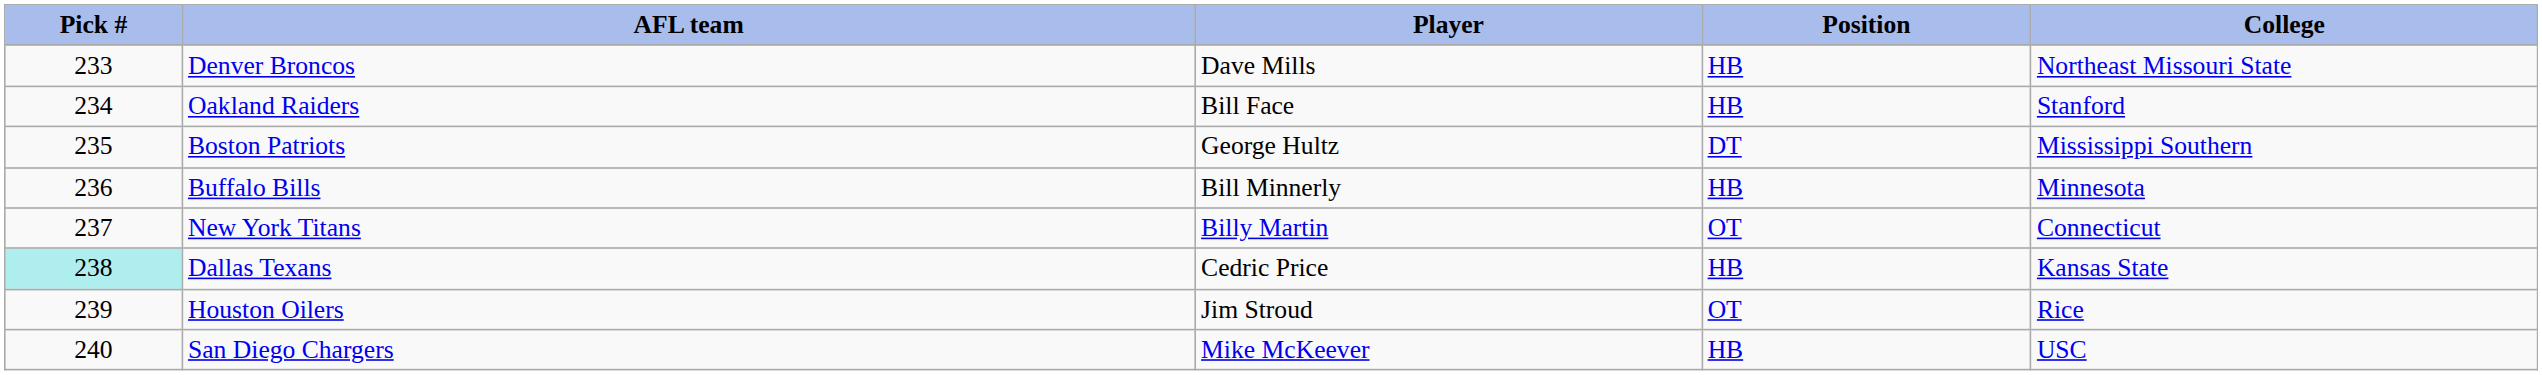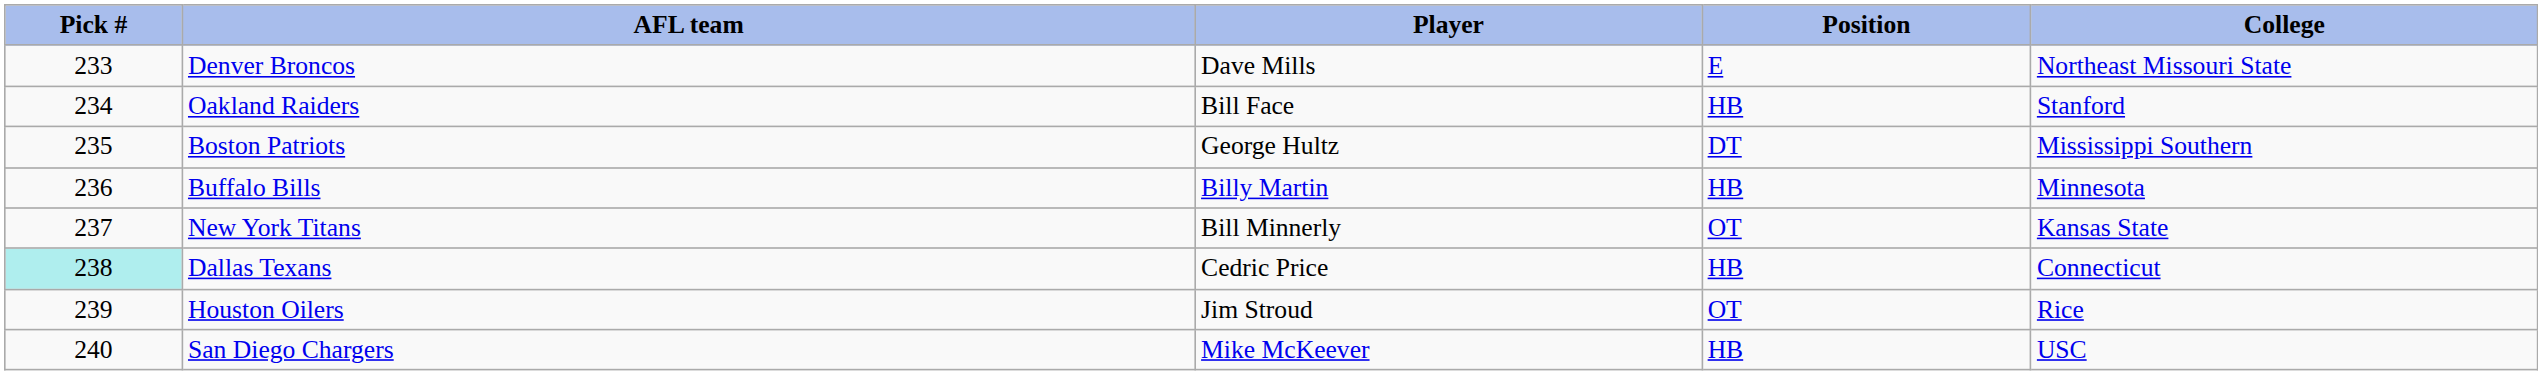Denver Broncos | Position: HB -> E
Buffalo Bills | Player: Bill Minnerly -> Billy Martin
New York Titans | Player: Billy Martin -> Bill Minnerly
New York Titans | College: Connecticut -> Kansas State
Dallas Texans | College: Kansas State -> Connecticut
